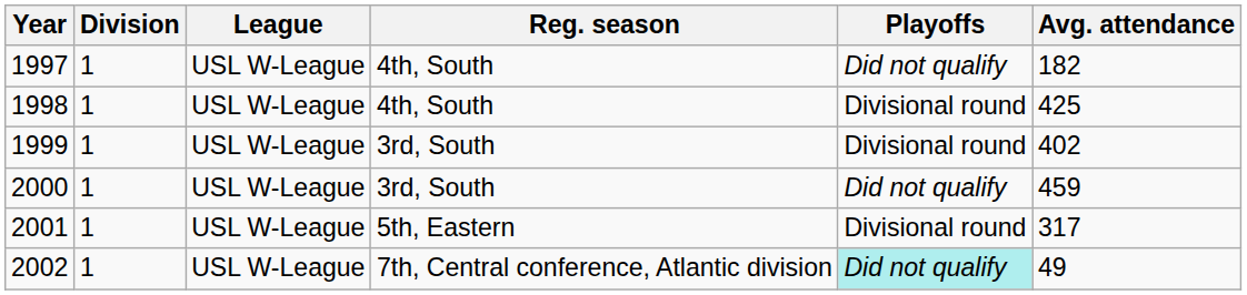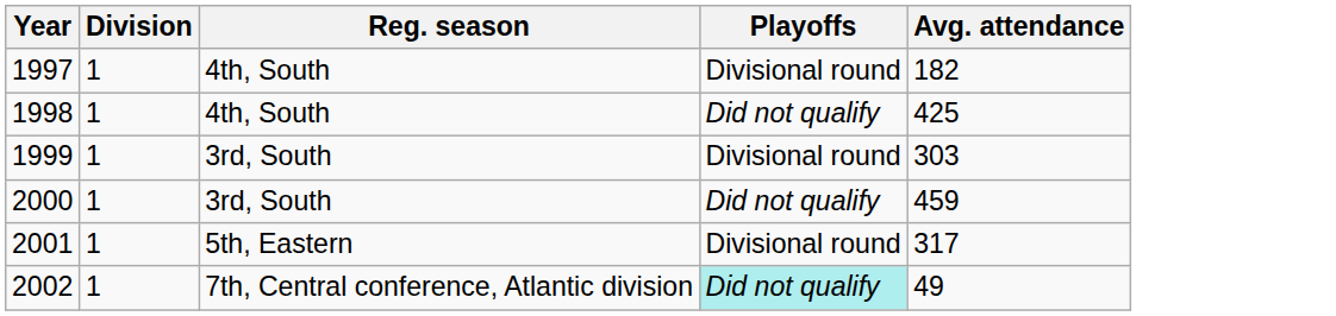- column: League | USL W-League | USL W-League | USL W-League | USL W-League | USL W-League | USL W-League
1997 | Playoffs: Did not qualify -> Divisional round
1998 | Playoffs: Divisional round -> Did not qualify
1999 | Avg. attendance: 402 -> 303
